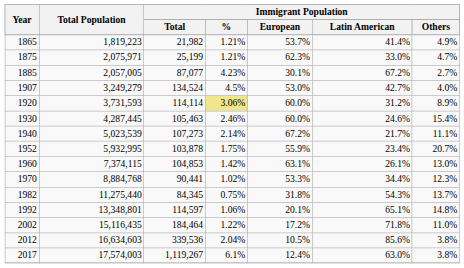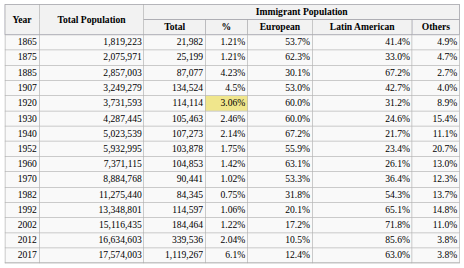1885 | Total Population: 2,057,005 -> 2,857,003
1960 | Total Population: 7,374,115 -> 7,371,115
1970 | Immigrant Population / Latin American: 34.4% -> 36.4%
